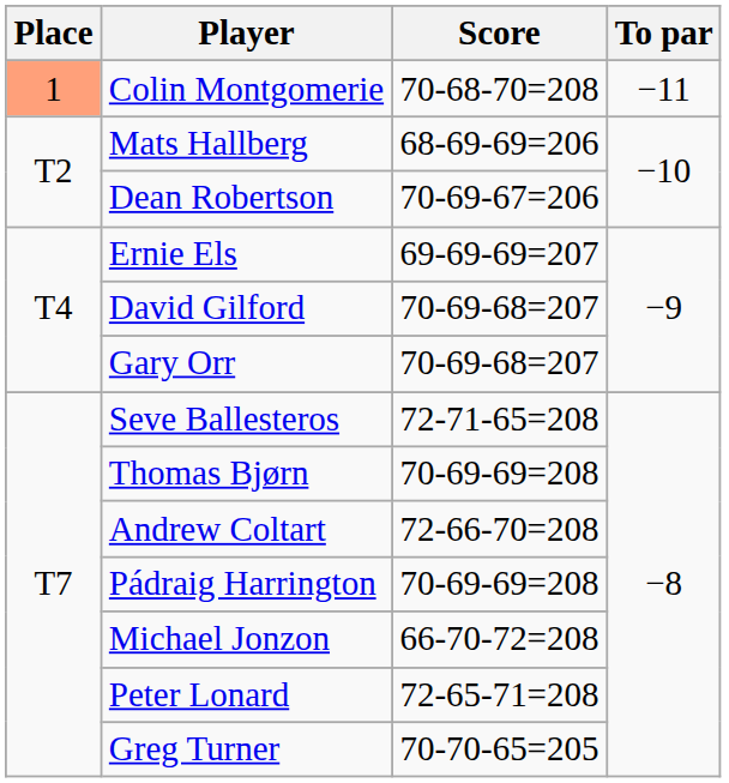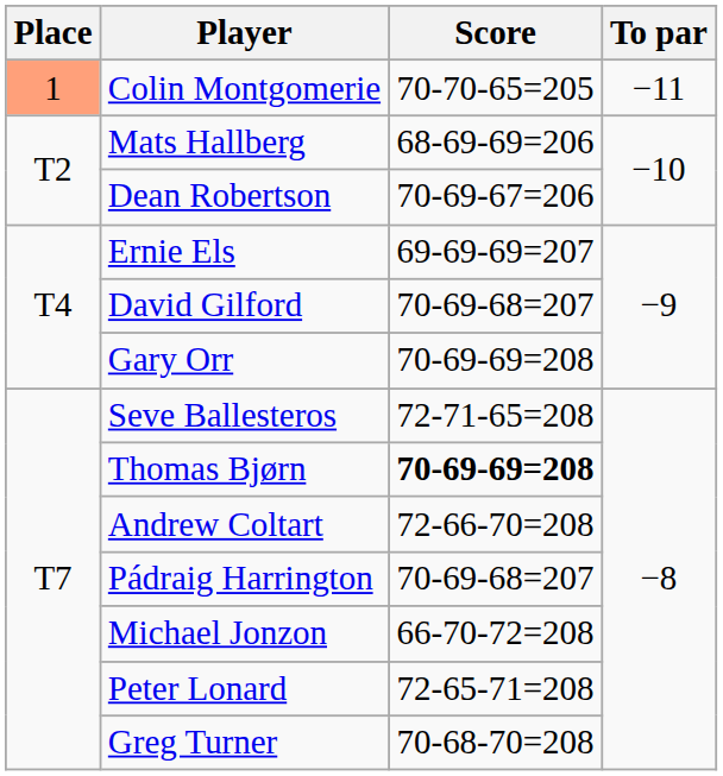Colin Montgomerie | Score: 70-68-70=208 -> 70-70-65=205
Gary Orr | Score: 70-69-68=207 -> 70-69-69=208
Thomas Bjørn | Score: normal -> bold
Pádraig Harrington | Score: 70-69-69=208 -> 70-69-68=207
Greg Turner | Score: 70-70-65=205 -> 70-68-70=208
